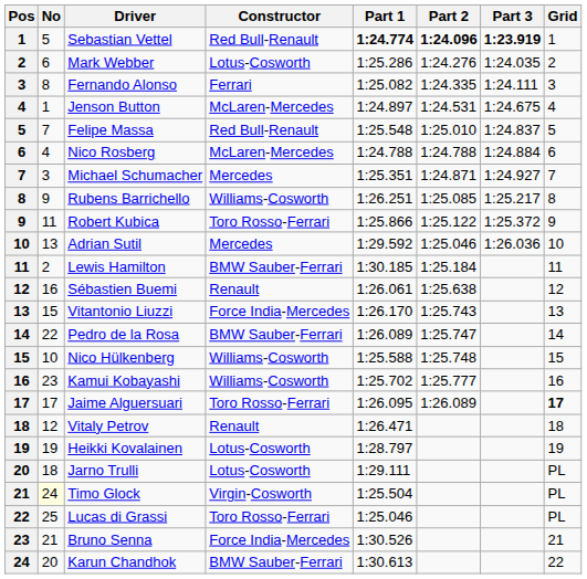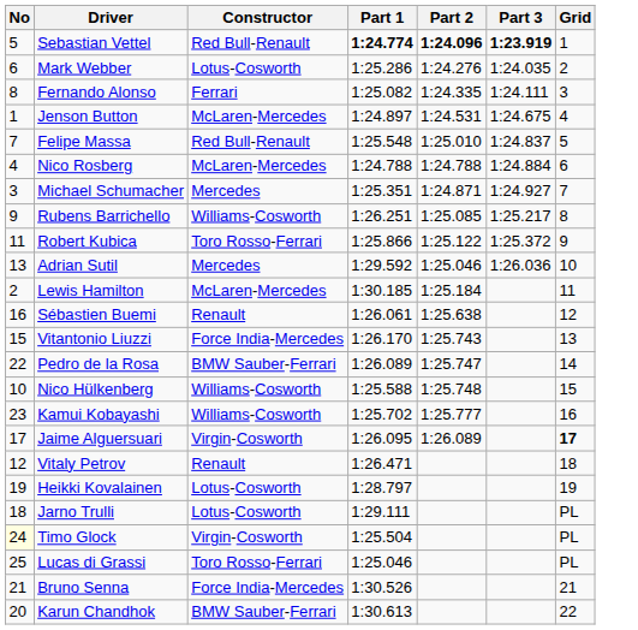- column: Pos | 1 | 2 | 3 | 4 | 5 | 6 | 7 | 8 | 9 | 10 | 11 | 12 | 13 | 14 | 15 | 16 | 17 | 18 | 19 | 20 | 21 | 22 | 23 | 24
Lewis Hamilton | Constructor: BMW Sauber-Ferrari -> McLaren-Mercedes
Jaime Alguersuari | Constructor: Toro Rosso-Ferrari -> Virgin-Cosworth
